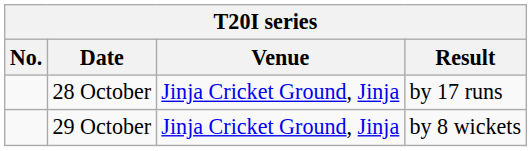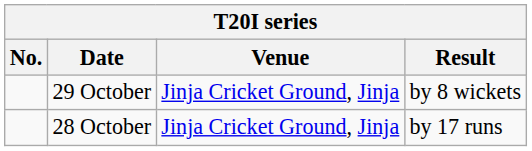rows swapped: 28 October <-> 29 October
